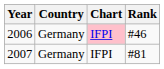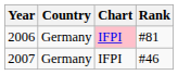2006 | Rank: #46 -> #81
2007 | Rank: #81 -> #46
